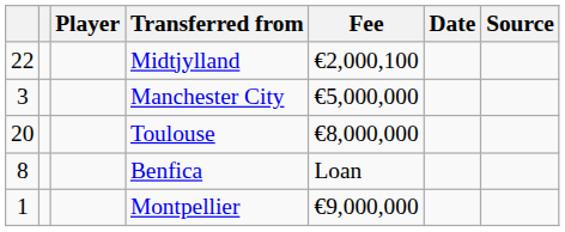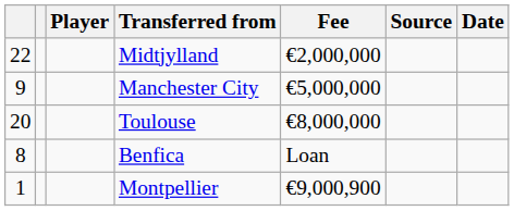columns swapped: Date <-> Source
Midtjylland | Fee: €2,000,100 -> €2,000,000
Manchester City | column 1: 3 -> 9
Montpellier | Fee: €9,000,000 -> €9,000,900
